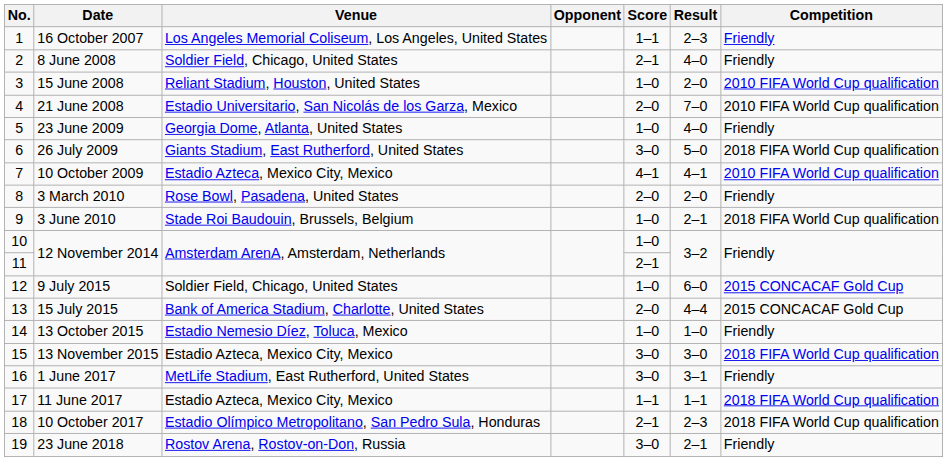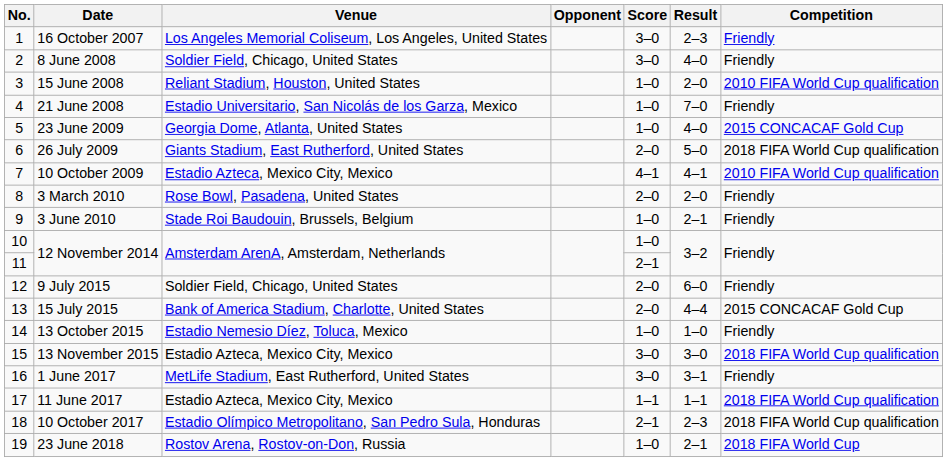16 October 2007 | Score: 1–1 -> 3–0
8 June 2008 | Score: 2–1 -> 3–0
21 June 2008 | Score: 2–0 -> 1–0
21 June 2008 | Competition: 2010 FIFA World Cup qualification -> Friendly
23 June 2009 | Competition: Friendly -> 2015 CONCACAF Gold Cup
26 July 2009 | Score: 3–0 -> 2–0
3 June 2010 | Competition: 2018 FIFA World Cup qualification -> Friendly
9 July 2015 | Score: 1–0 -> 2–0
9 July 2015 | Competition: 2015 CONCACAF Gold Cup -> Friendly
23 June 2018 | Score: 3–0 -> 1–0
23 June 2018 | Competition: Friendly -> 2018 FIFA World Cup
